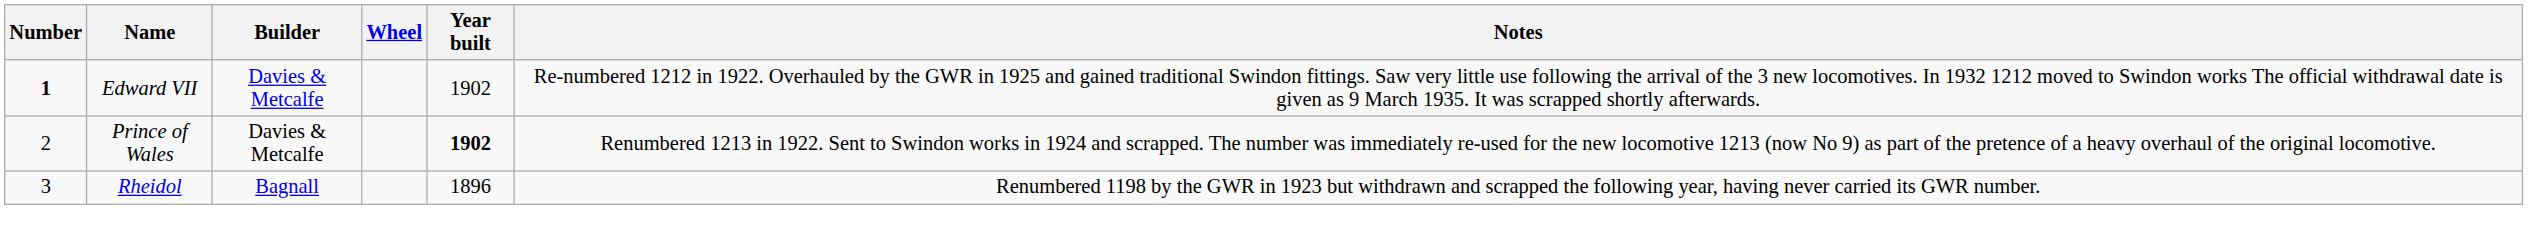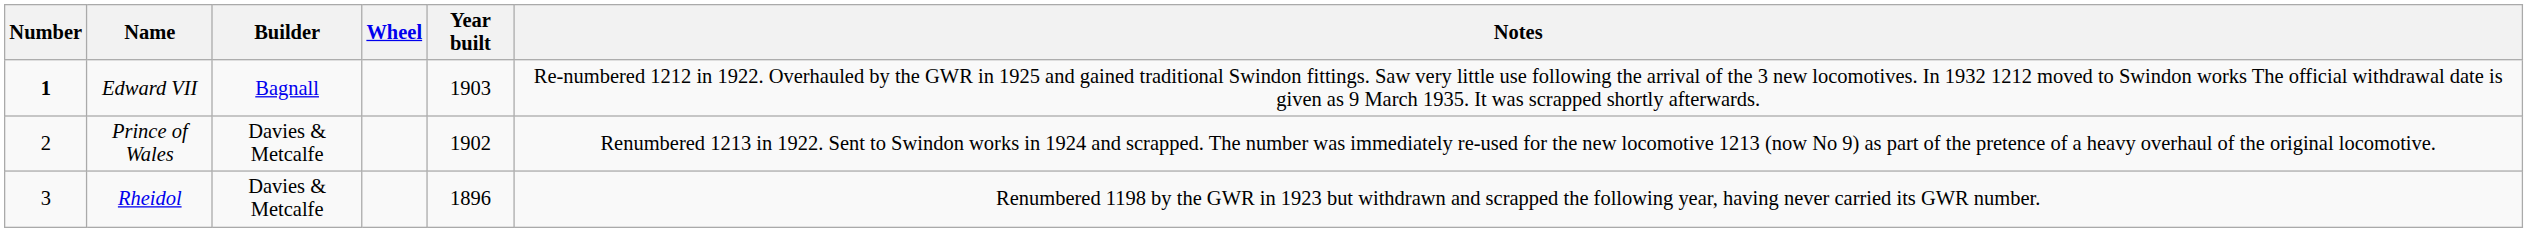Edward VII | Builder: Davies & Metcalfe -> Bagnall
Edward VII | Year built: 1902 -> 1903
Prince of Wales | Year built: bold -> normal
Rheidol | Builder: Bagnall -> Davies & Metcalfe
